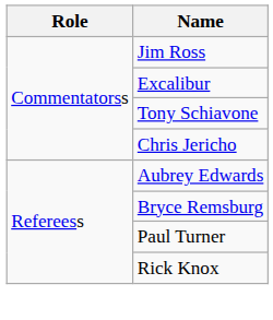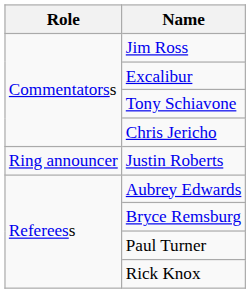+ row: Ring announcer | Justin Roberts
